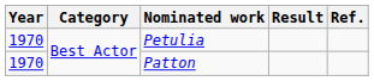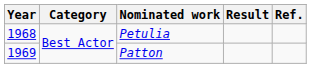Petulia | Year: 1970 -> 1968
Patton | Year: 1970 -> 1969
